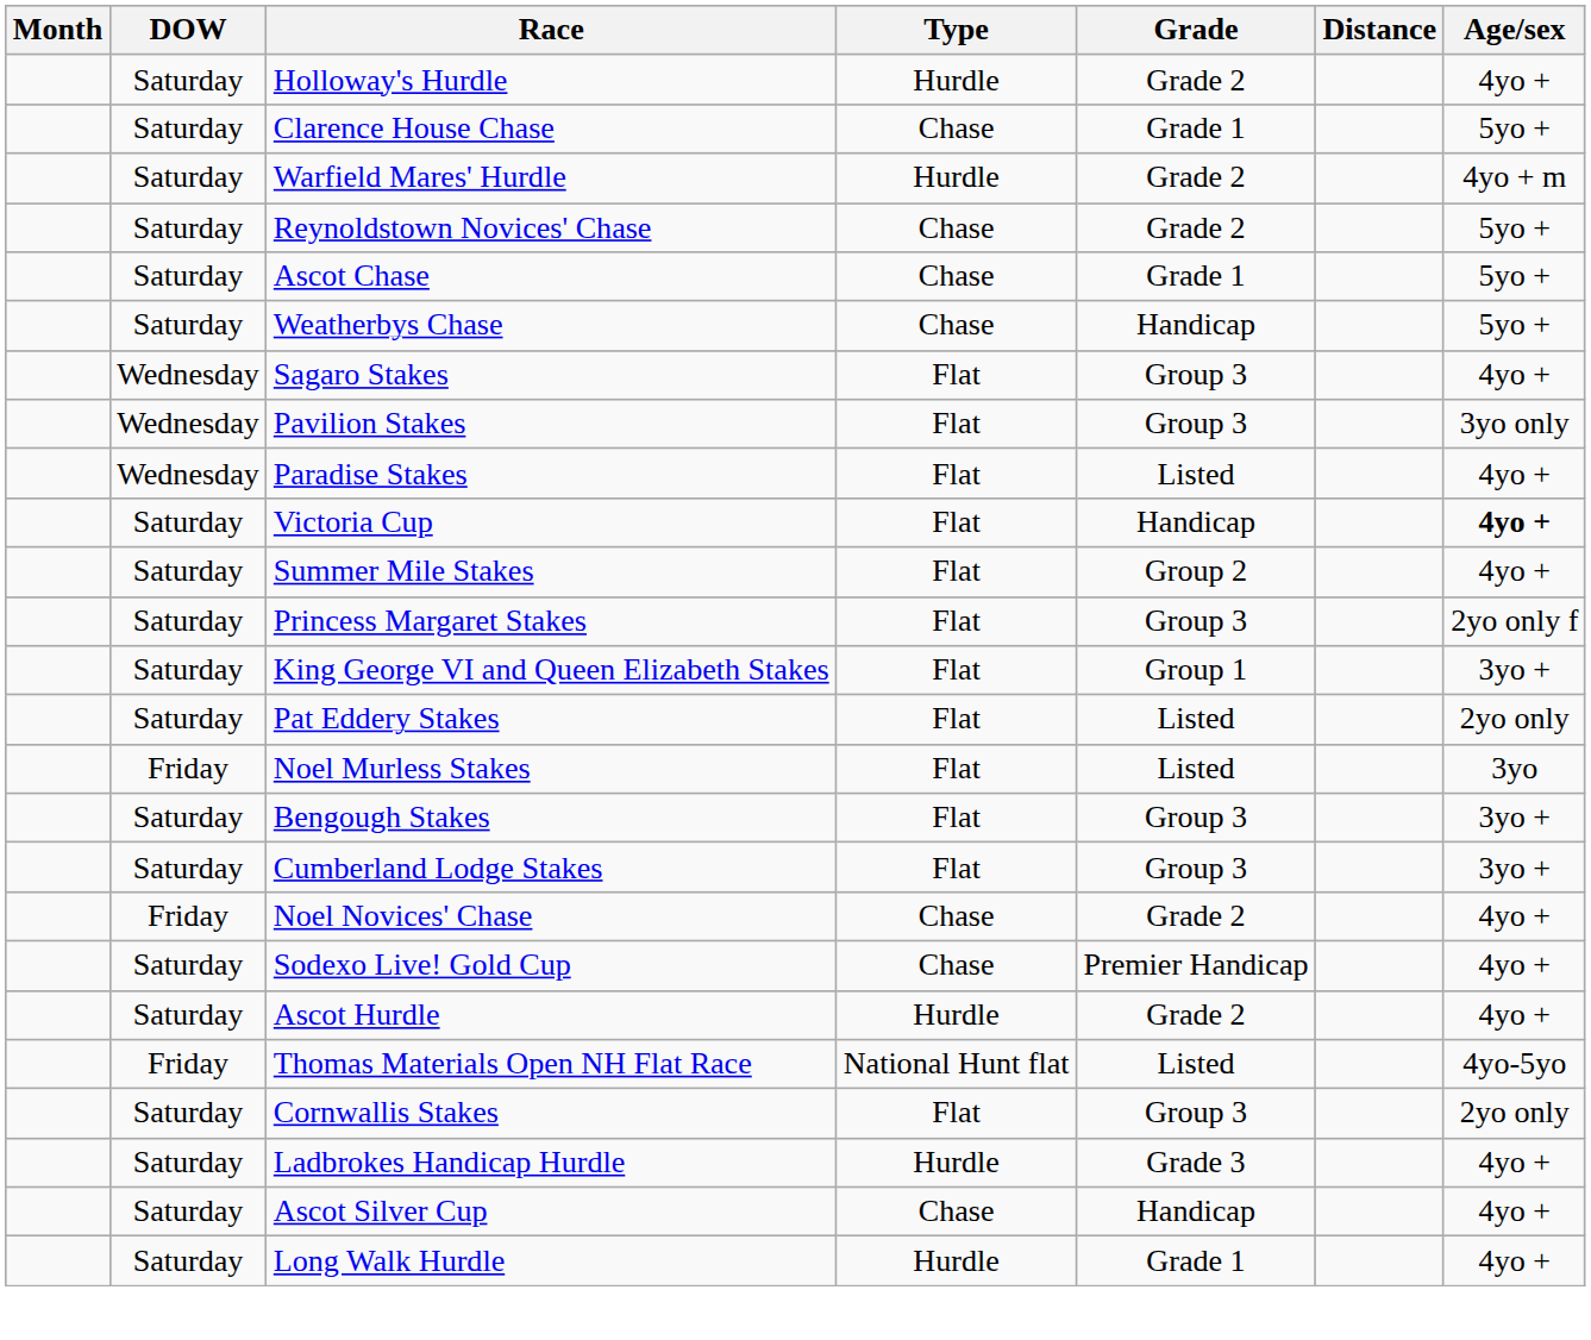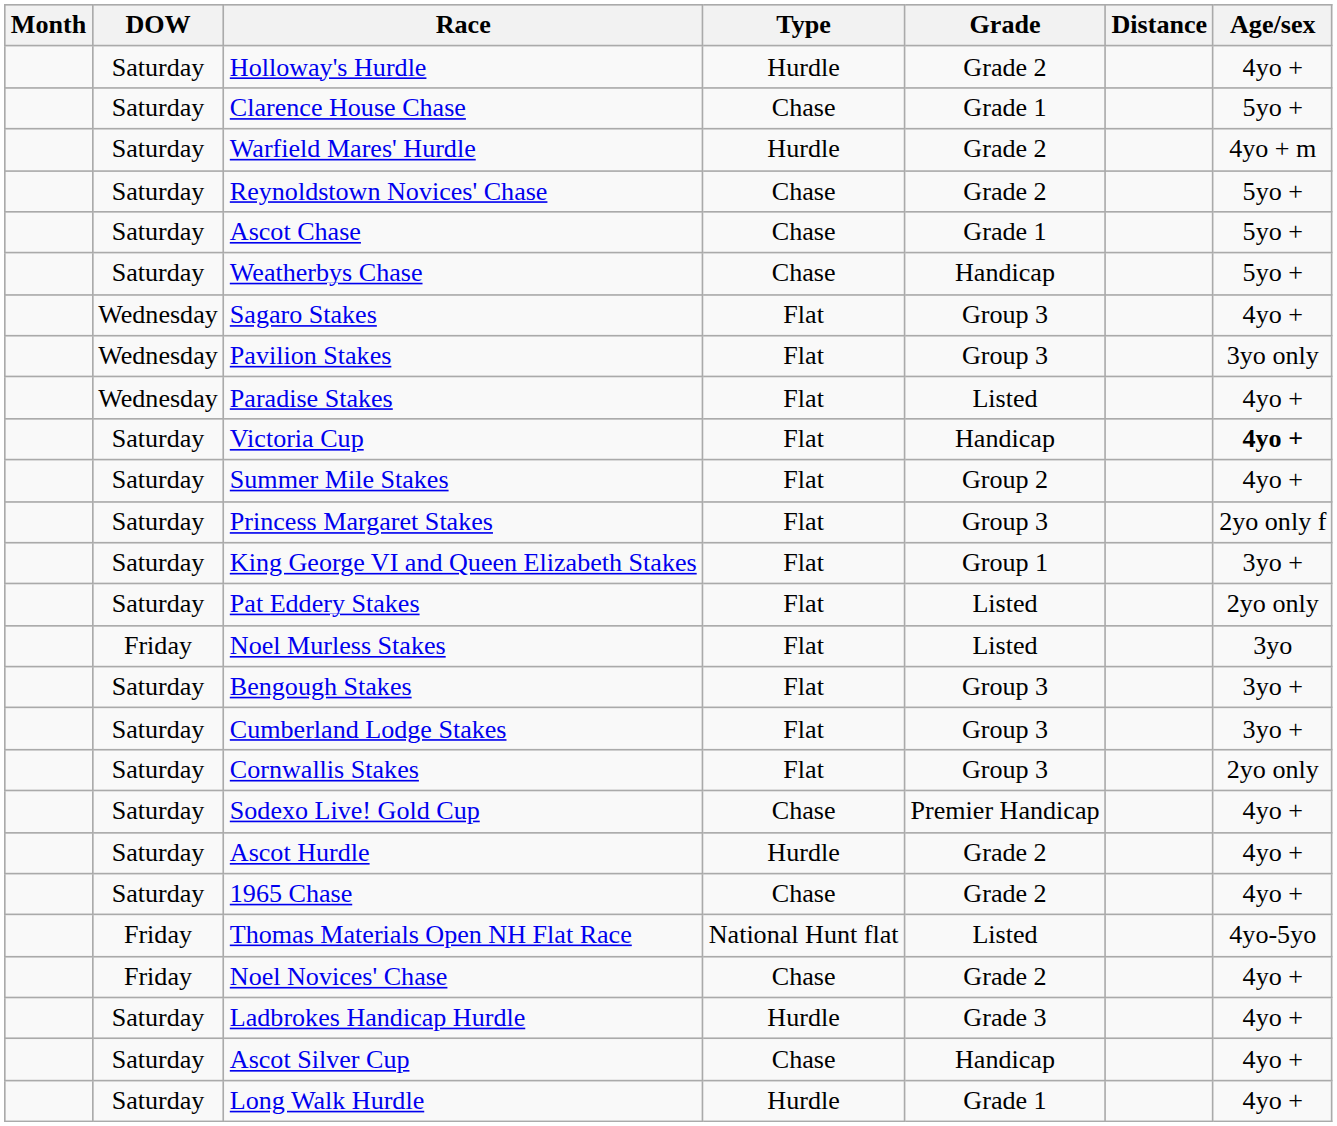rows swapped: Cornwallis Stakes <-> Noel Novices' Chase
+ row: Saturday | 1965 Chase | Chase | Grade 2 | 4yo +
